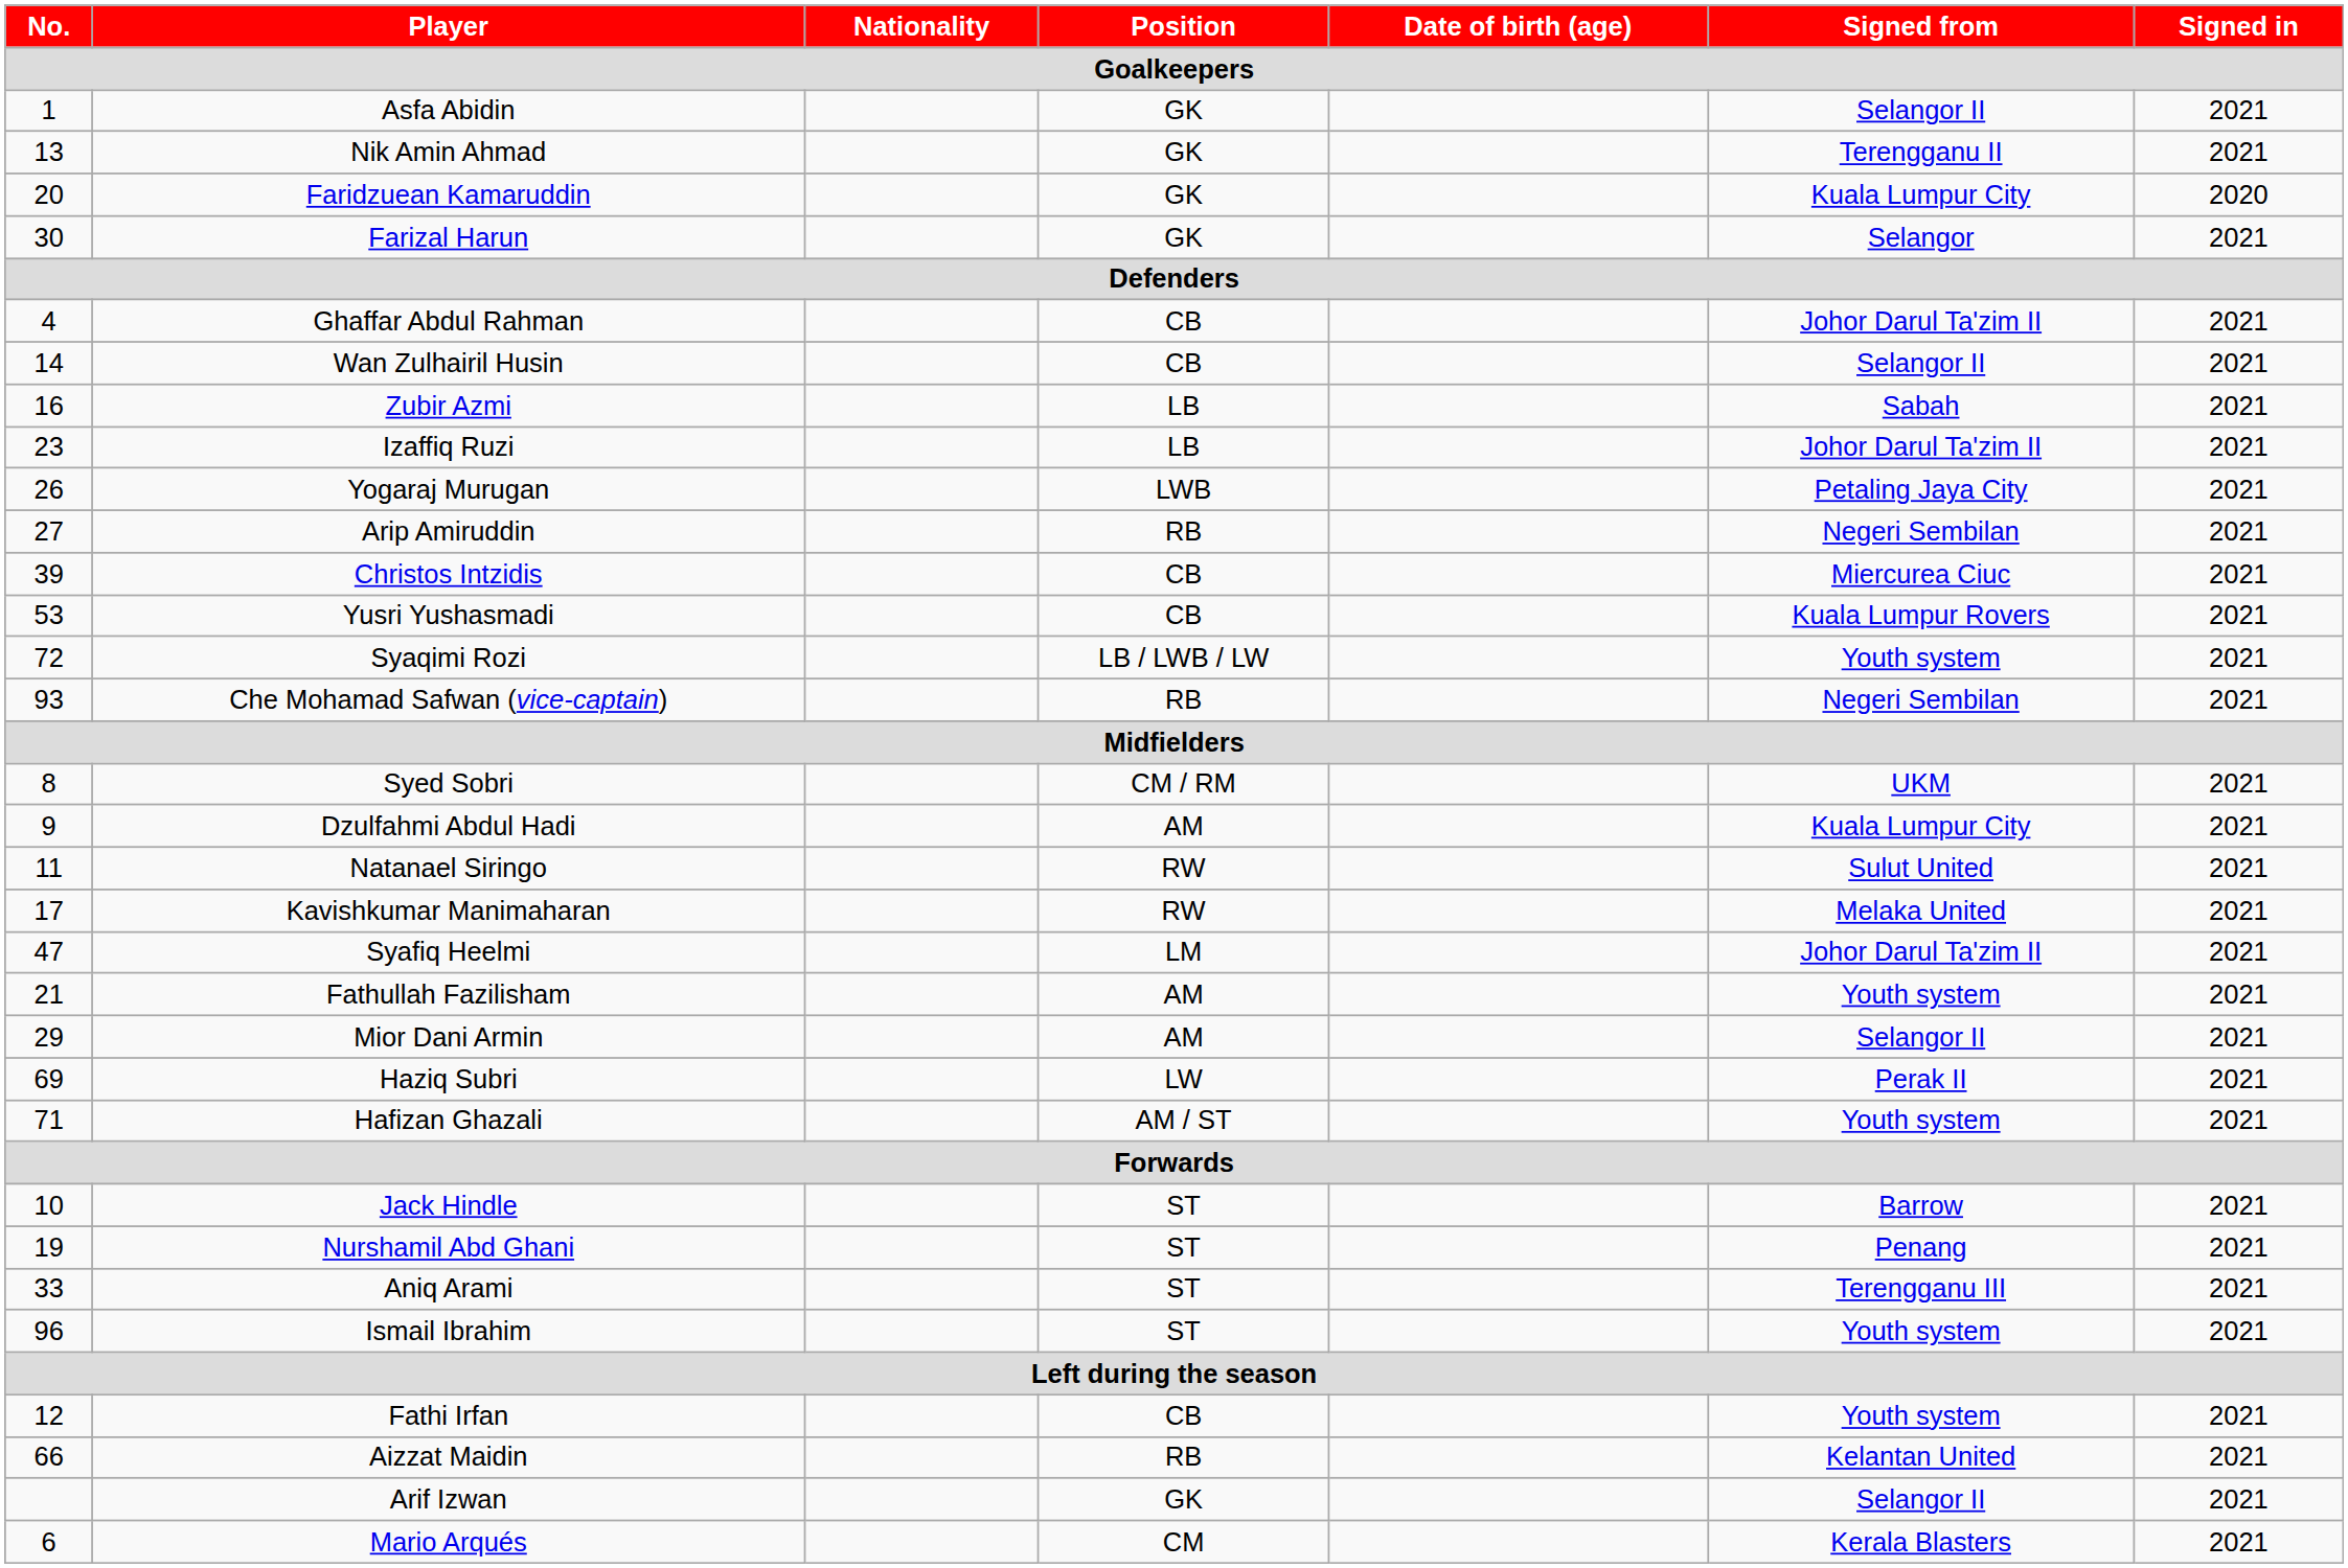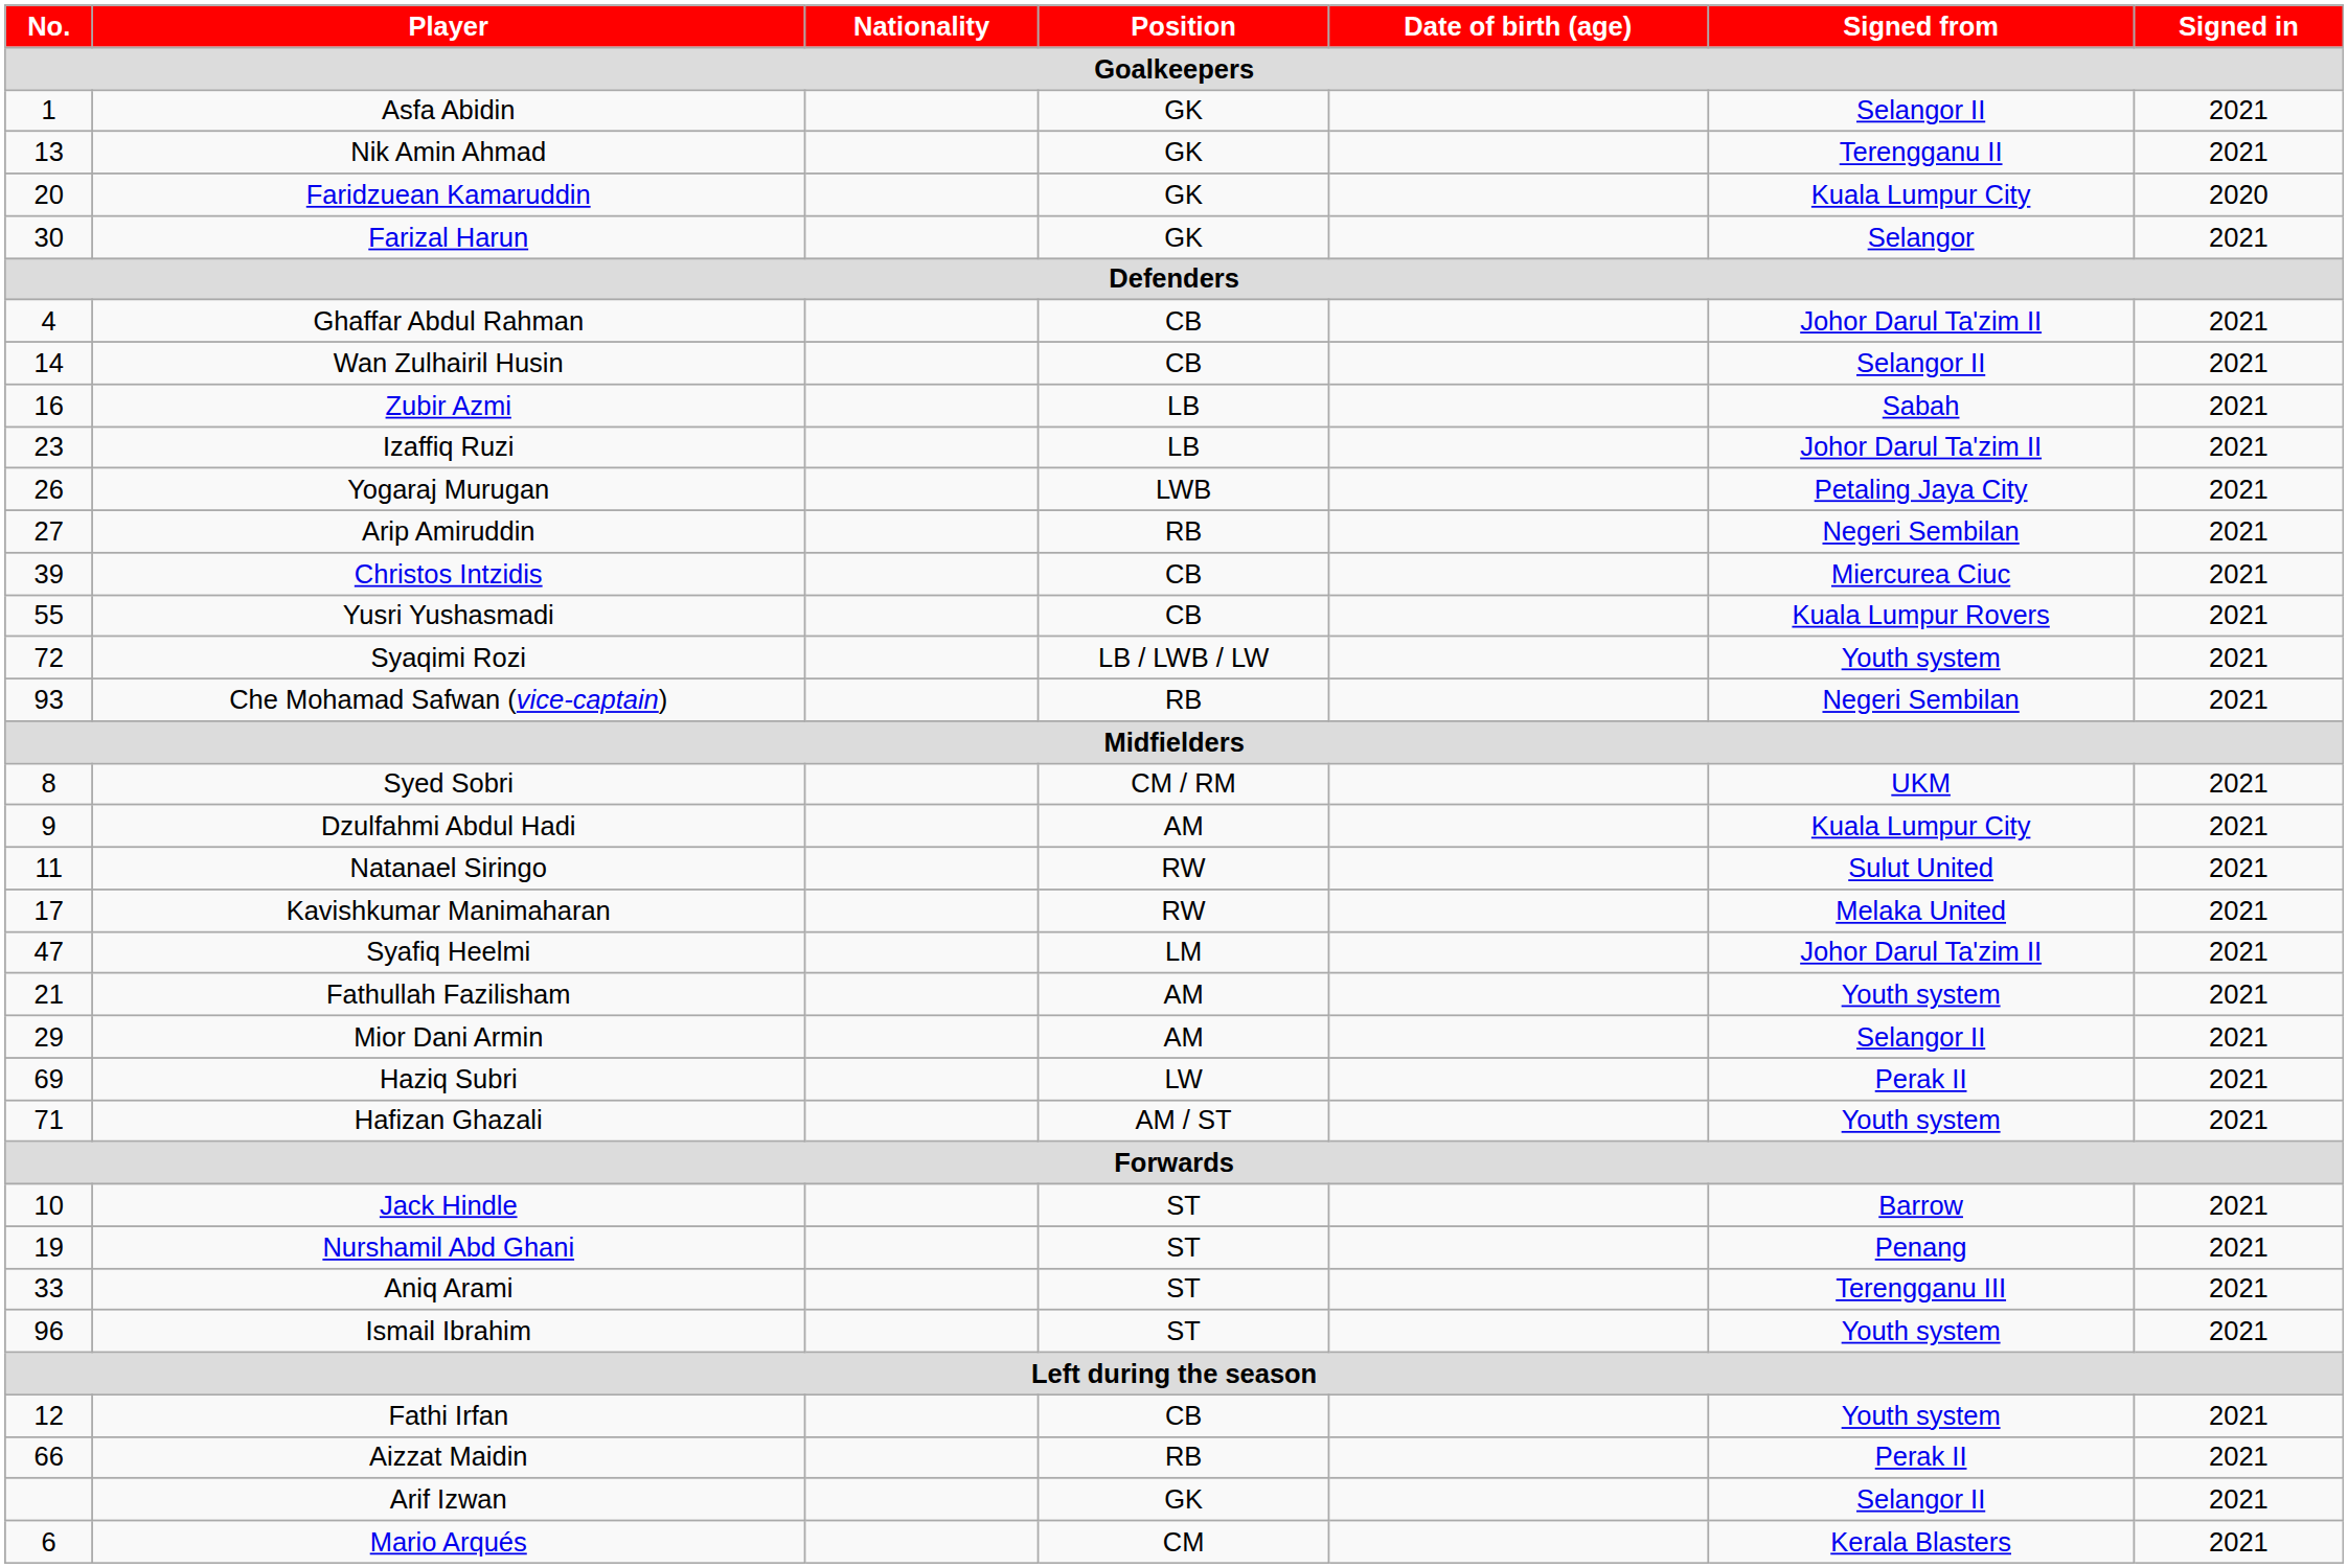Yusri Yushasmadi | No.: 53 -> 55
Aizzat Maidin | Signed from: Kelantan United -> Perak II
